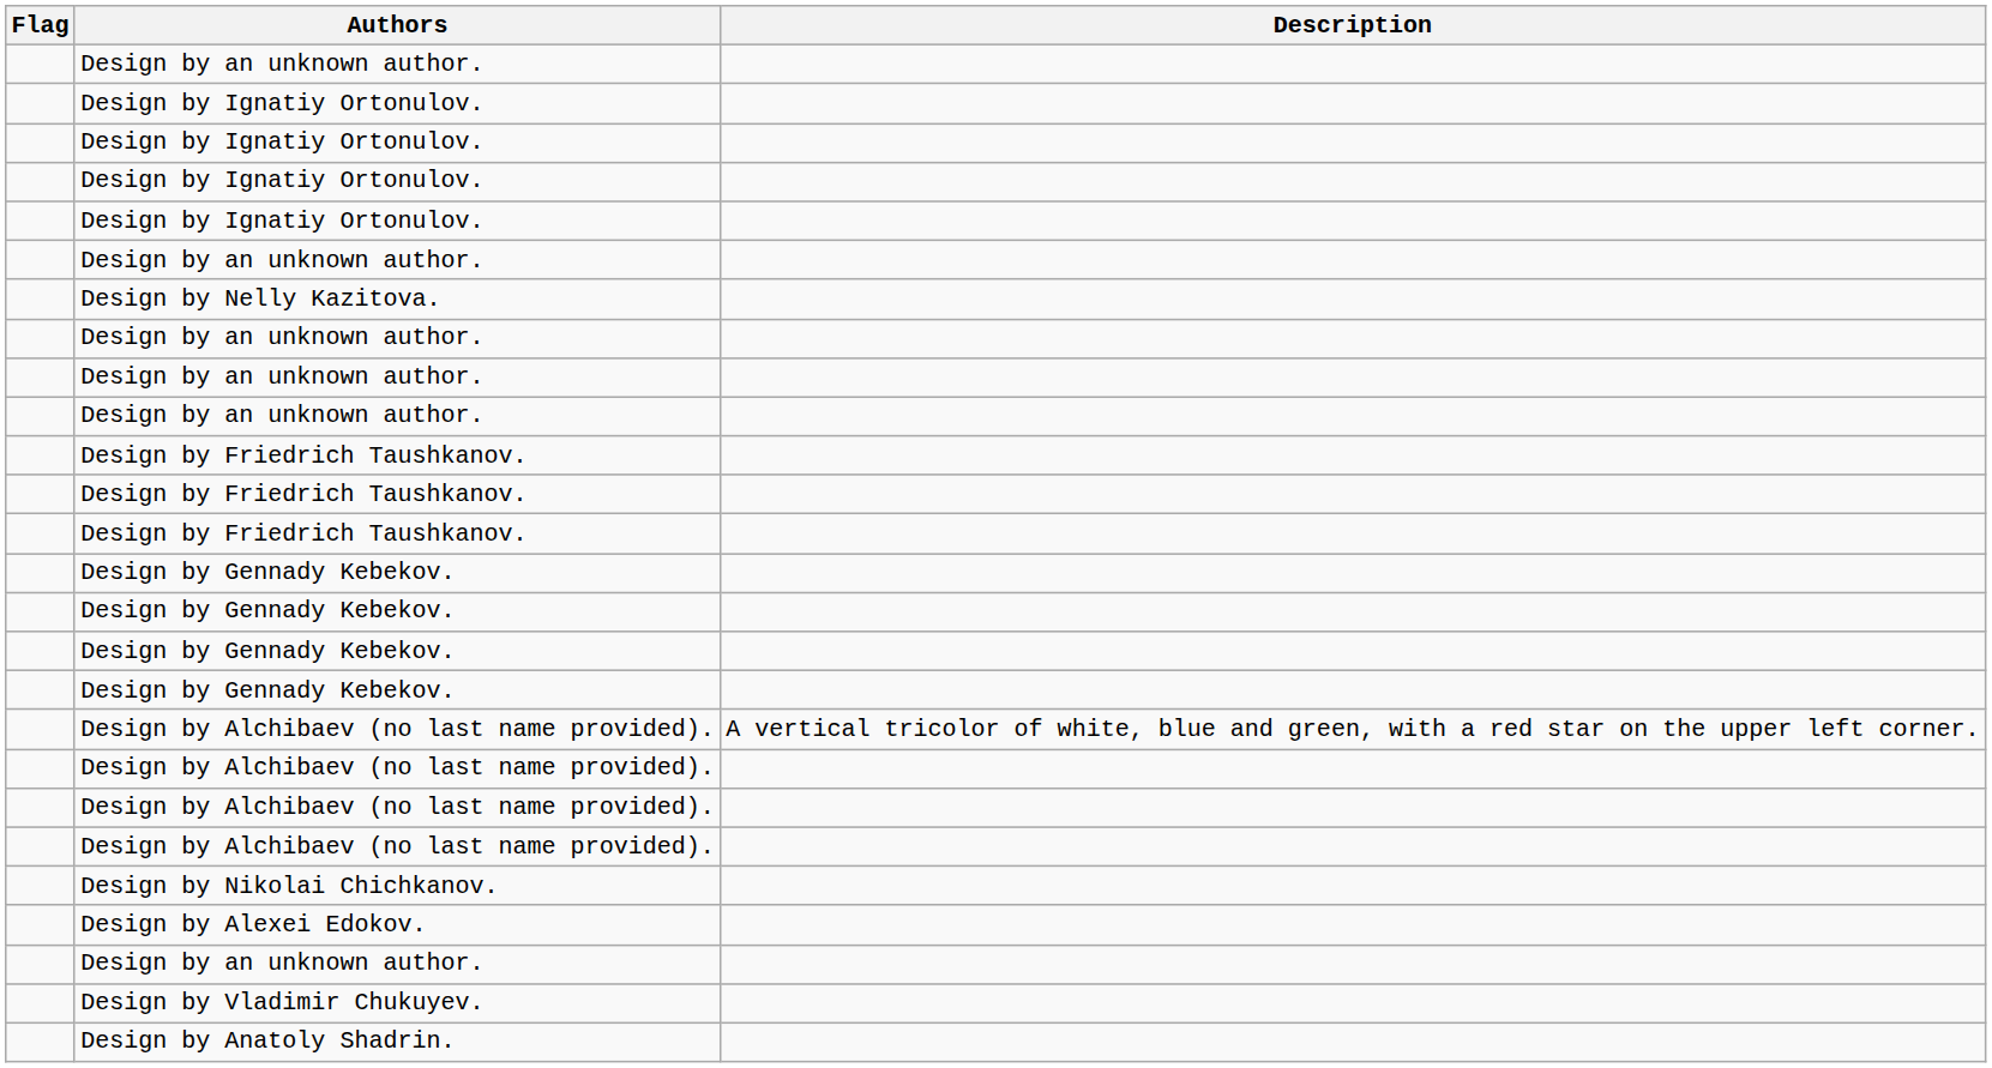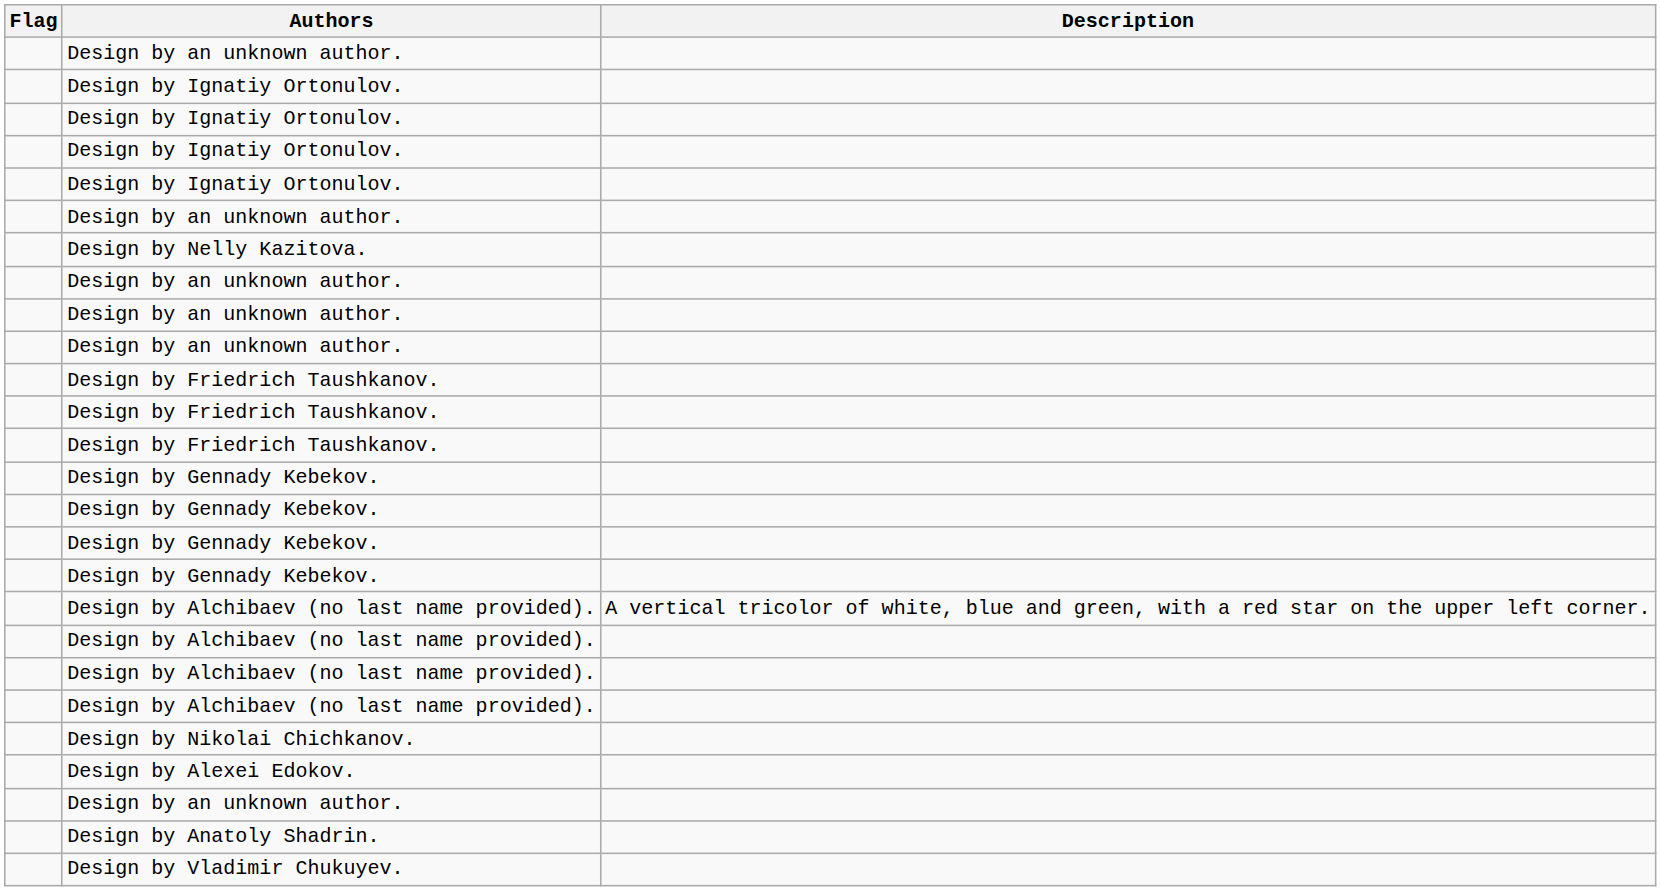rows swapped: Design by Vladimir Chukuyev. <-> Design by Anatoly Shadrin.
